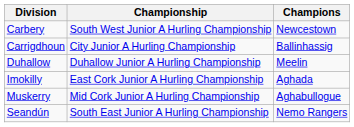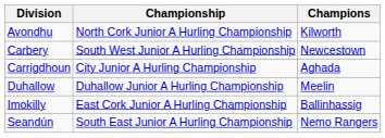+ row: Avondhu | North Cork Junior A Hurling Championship | Kilworth
Carrigdhoun | Champions: Ballinhassig -> Aghada
Imokilly | Champions: Aghada -> Ballinhassig
- row: Muskerry | Mid Cork Junior A Hurling Championship | Aghabullogue
